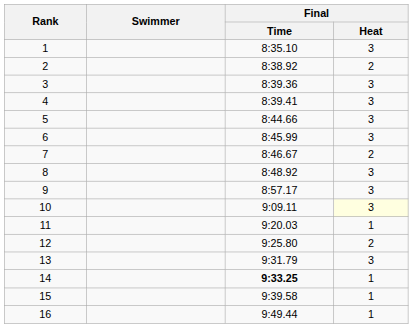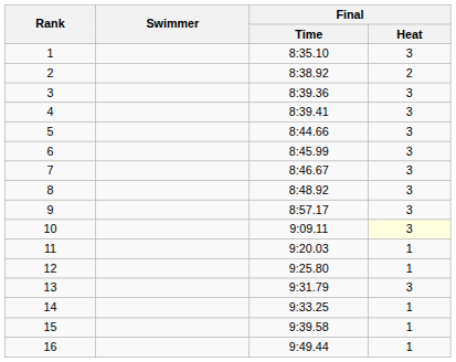7 | Final / Heat: 2 -> 3
12 | Final / Heat: 2 -> 1
14 | Final / Time: bold -> normal
